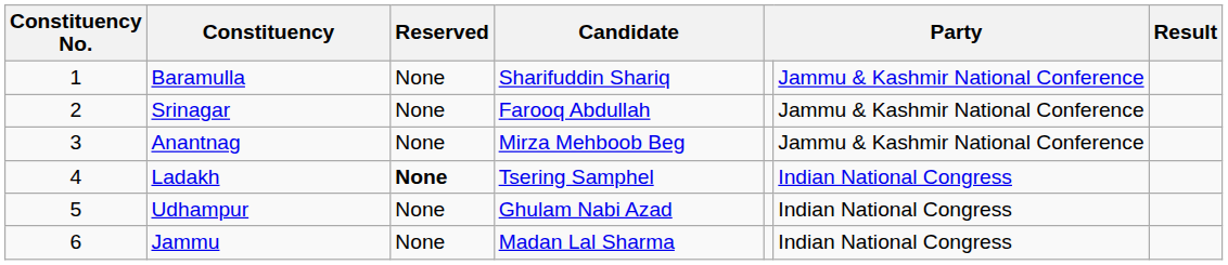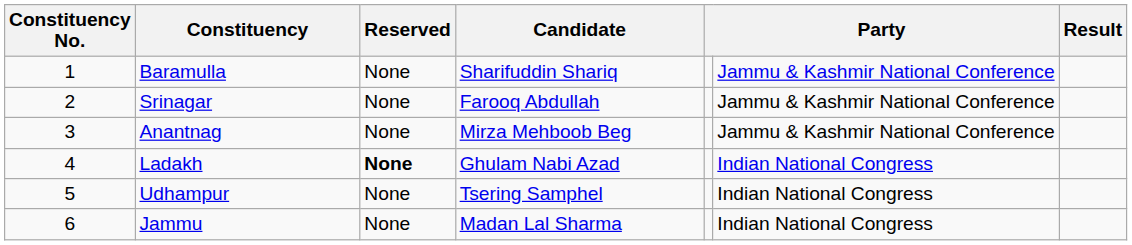Ladakh | Candidate: Tsering Samphel -> Ghulam Nabi Azad
Udhampur | Candidate: Ghulam Nabi Azad -> Tsering Samphel
